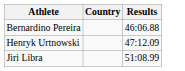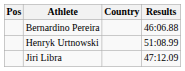+ column: Pos
Henryk Urtnowski | Results: 47:12.09 -> 51:08.99
Jiri Libra | Results: 51:08.99 -> 47:12.09
